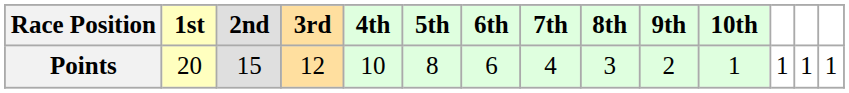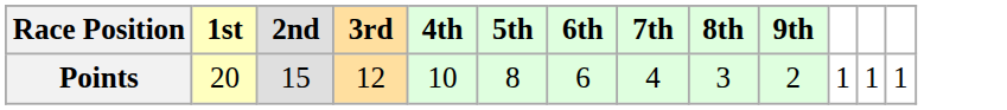- column: 10th | 1
